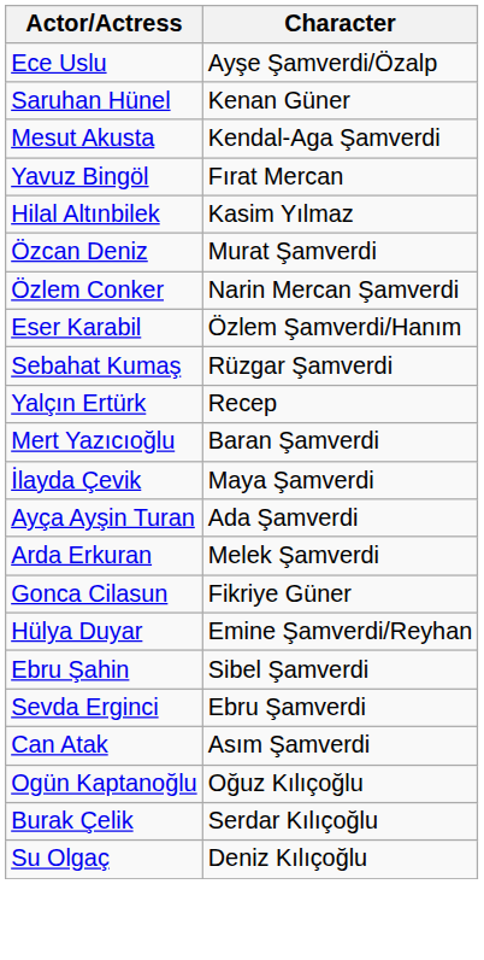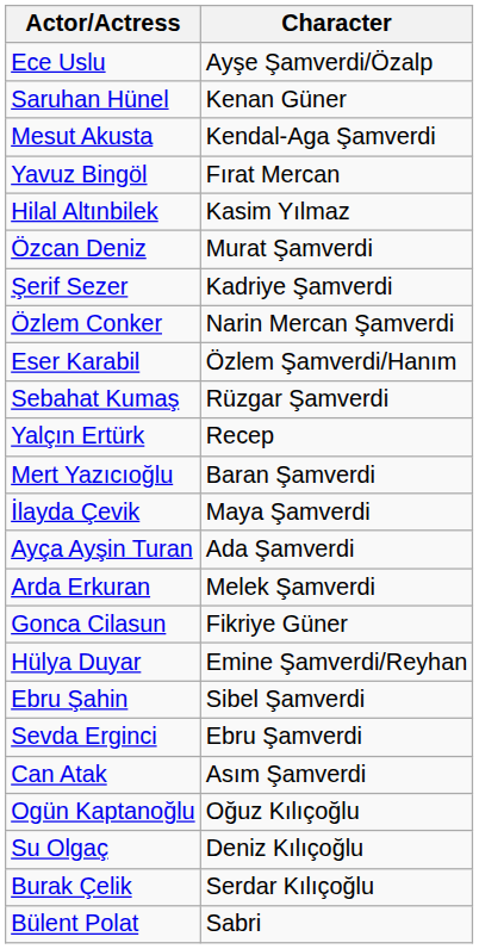+ row: Şerif Sezer | Kadriye Şamverdi
rows swapped: Burak Çelik <-> Su Olgaç
+ row: Bülent Polat | Sabri
